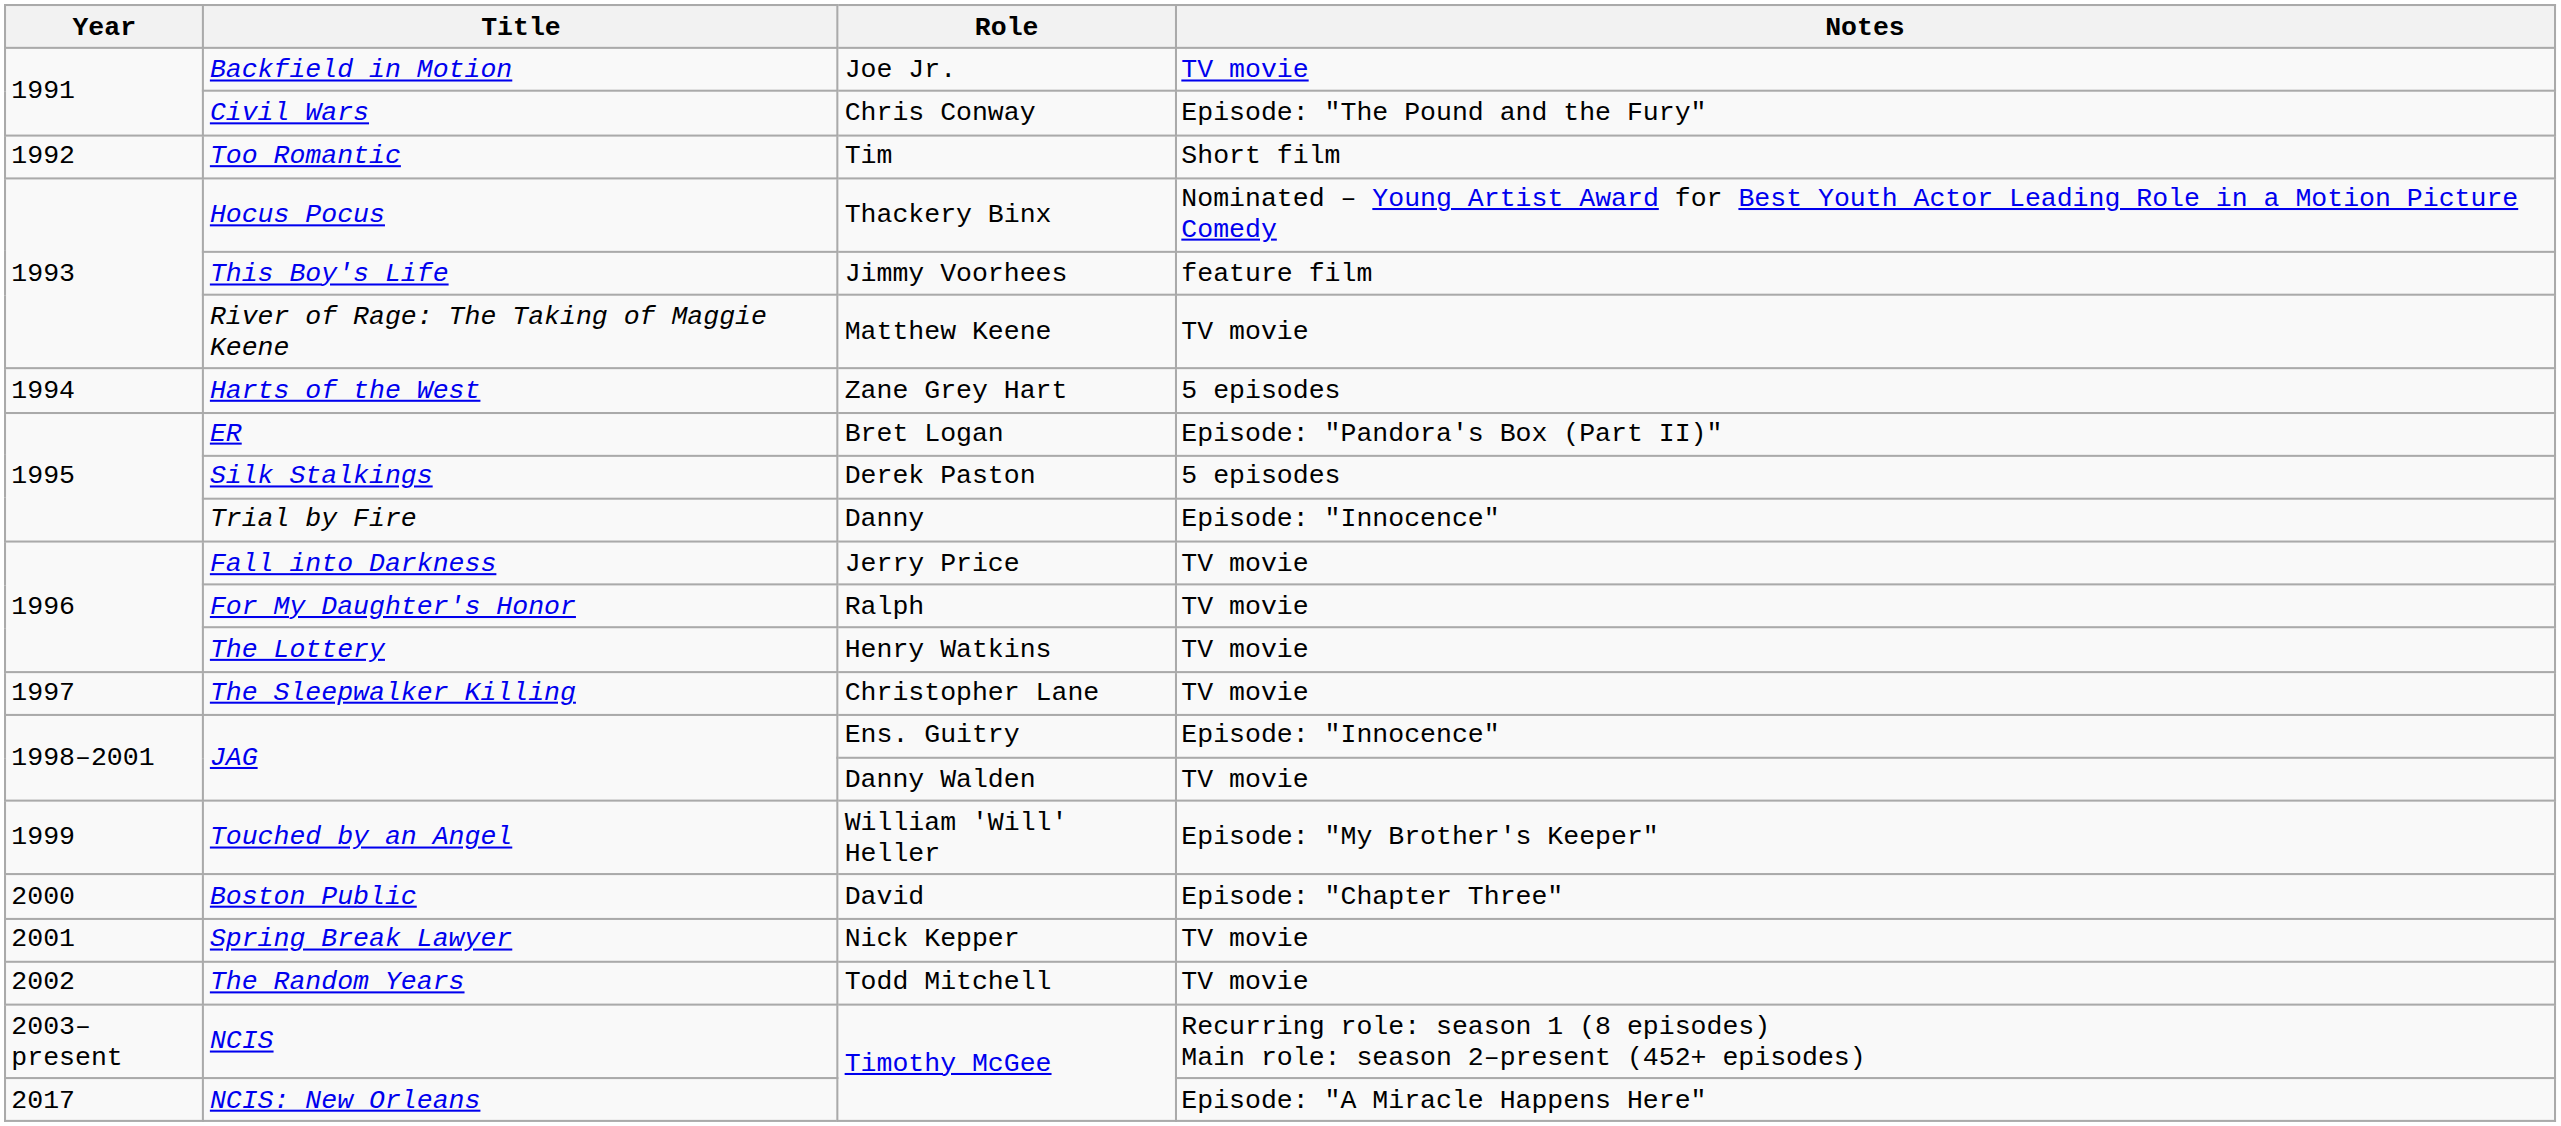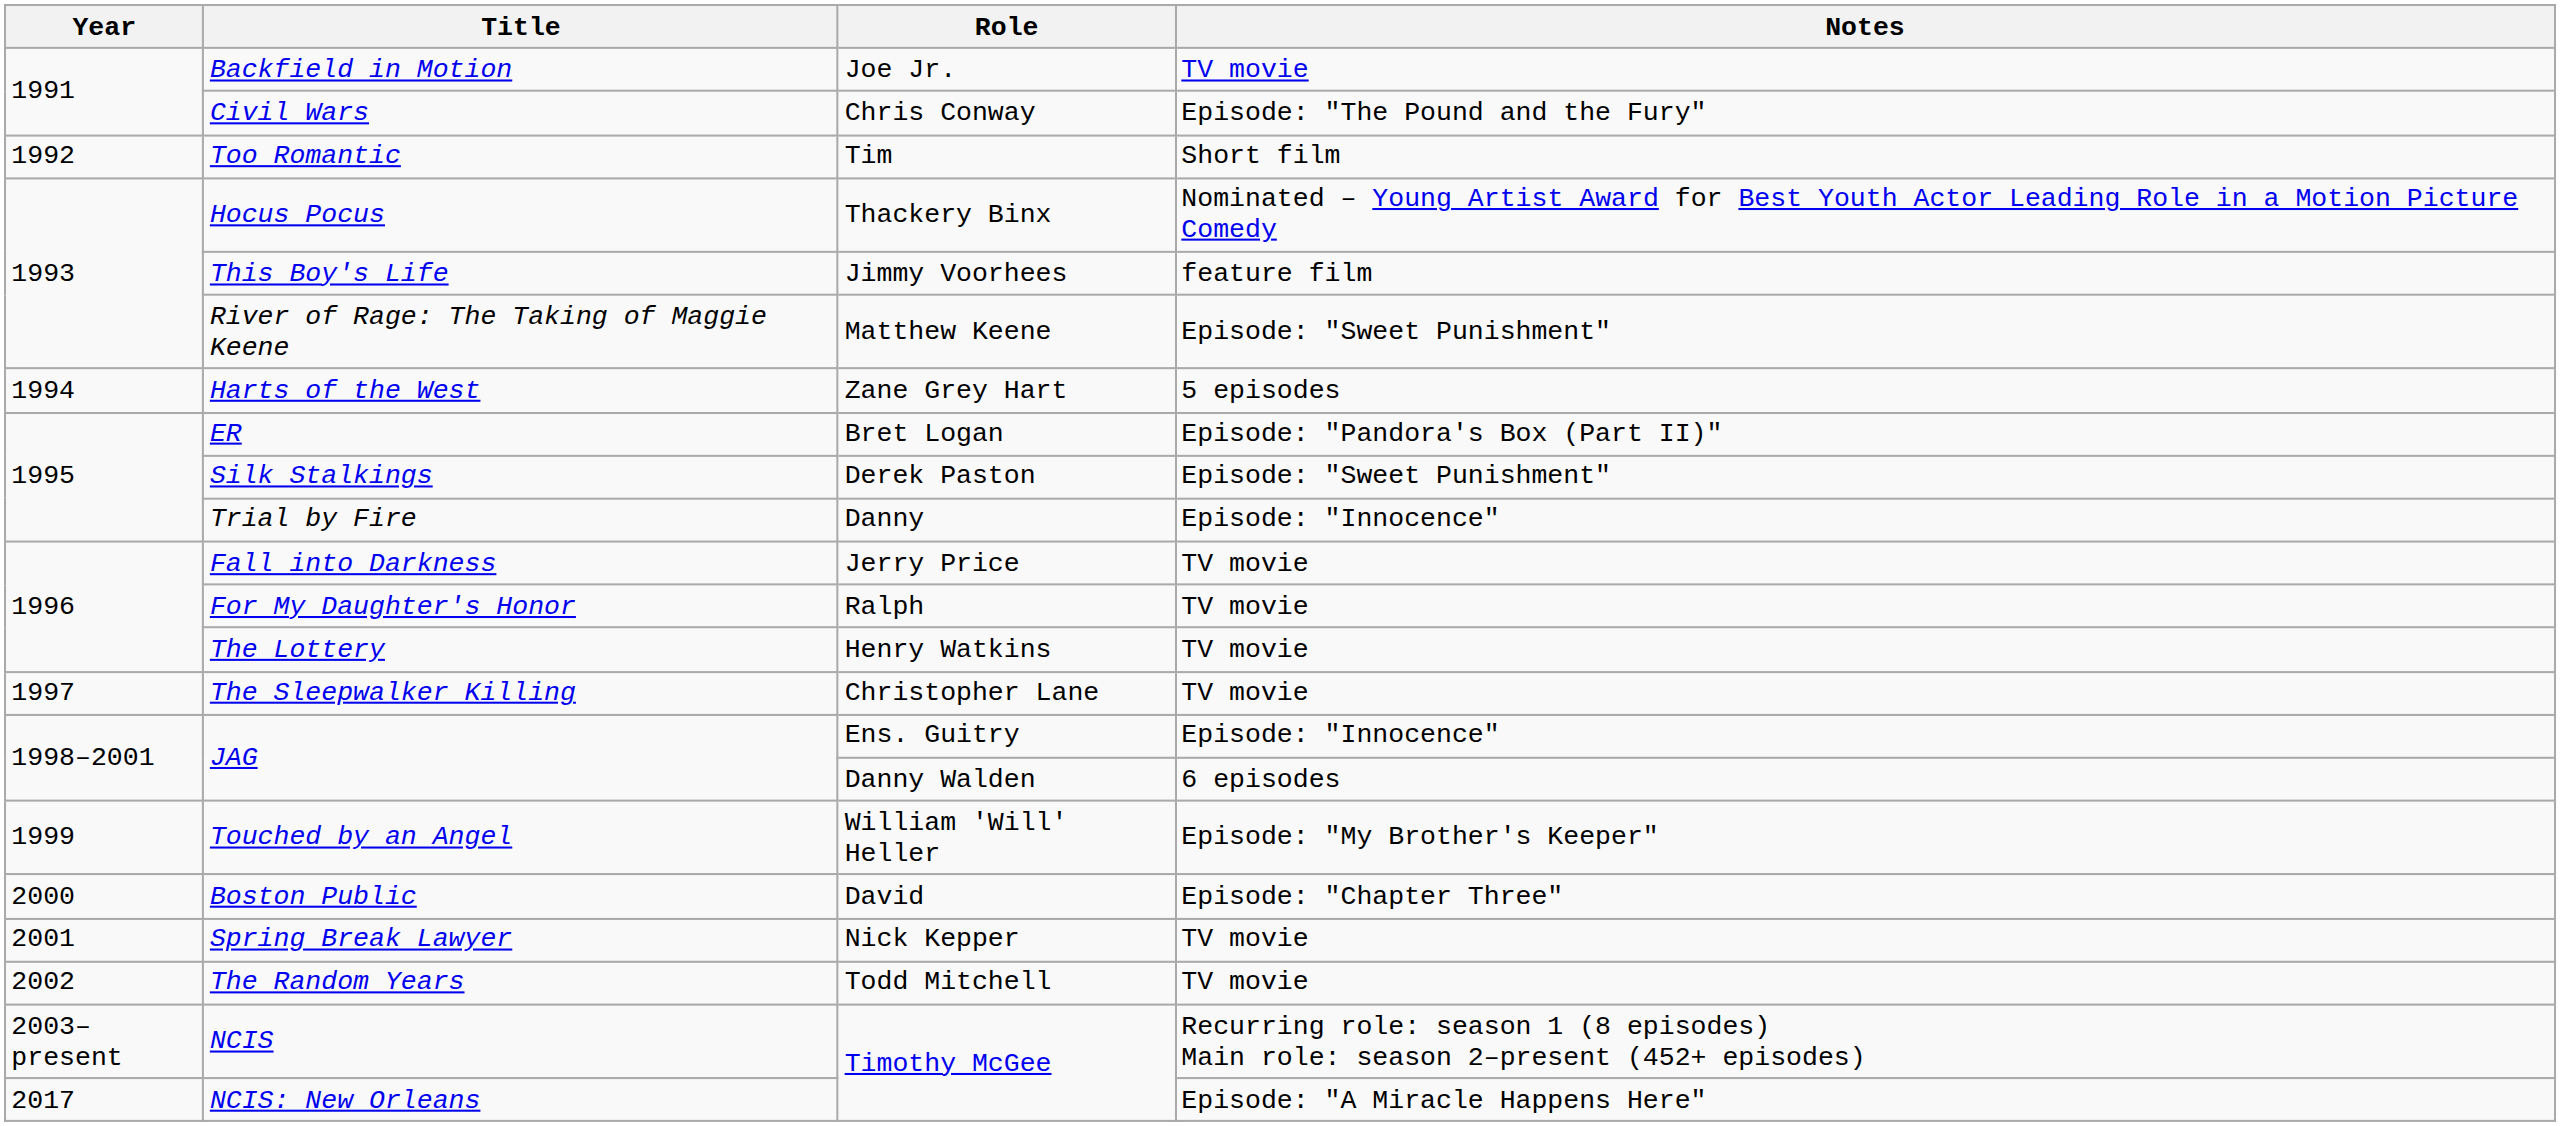River of Rage: The Taking of Maggie Keene | Notes: TV movie -> Episode: "Sweet Punishment"
Silk Stalkings | Notes: 5 episodes -> Episode: "Sweet Punishment"
JAG / Danny Walden | Notes: TV movie -> 6 episodes
